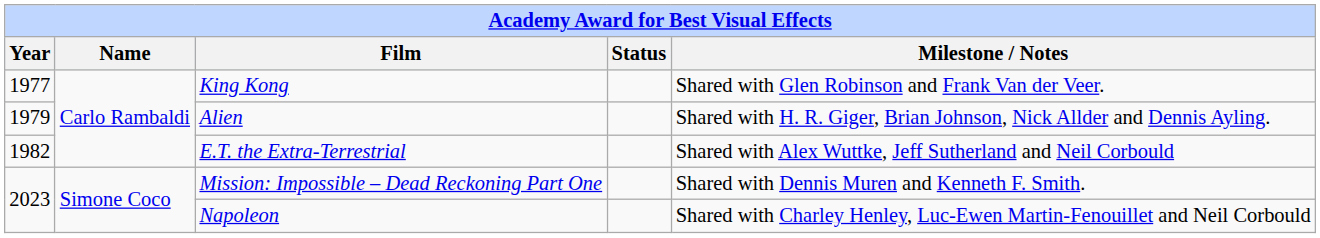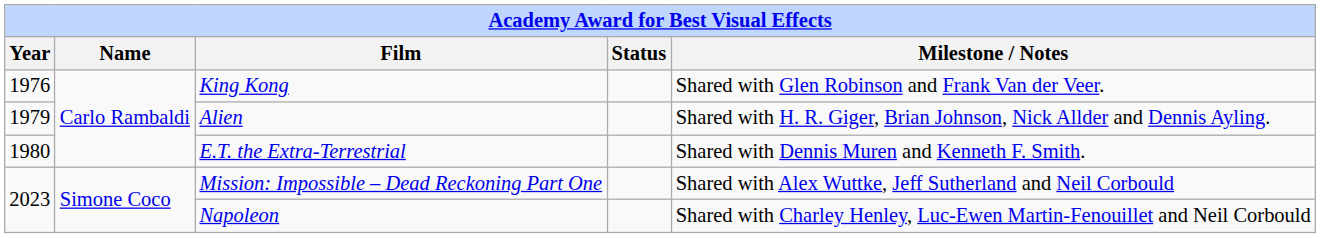King Kong | Year: 1977 -> 1976
E.T. the Extra-Terrestrial | Year: 1982 -> 1980
E.T. the Extra-Terrestrial | Milestone / Notes: Shared with Alex Wuttke, Jeff Sutherland and Neil Corbould -> Shared with Dennis Muren and Kenneth F. Smith.
Mission: Impossible – Dead Reckoning Part One | Milestone / Notes: Shared with Dennis Muren and Kenneth F. Smith. -> Shared with Alex Wuttke, Jeff Sutherland and Neil Corbould
